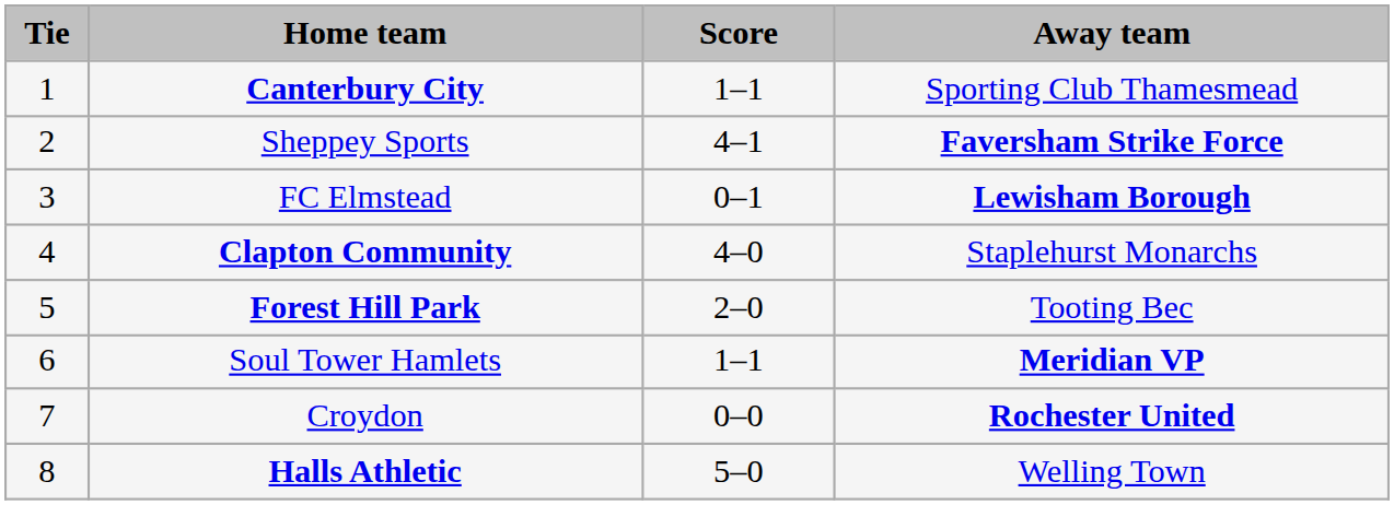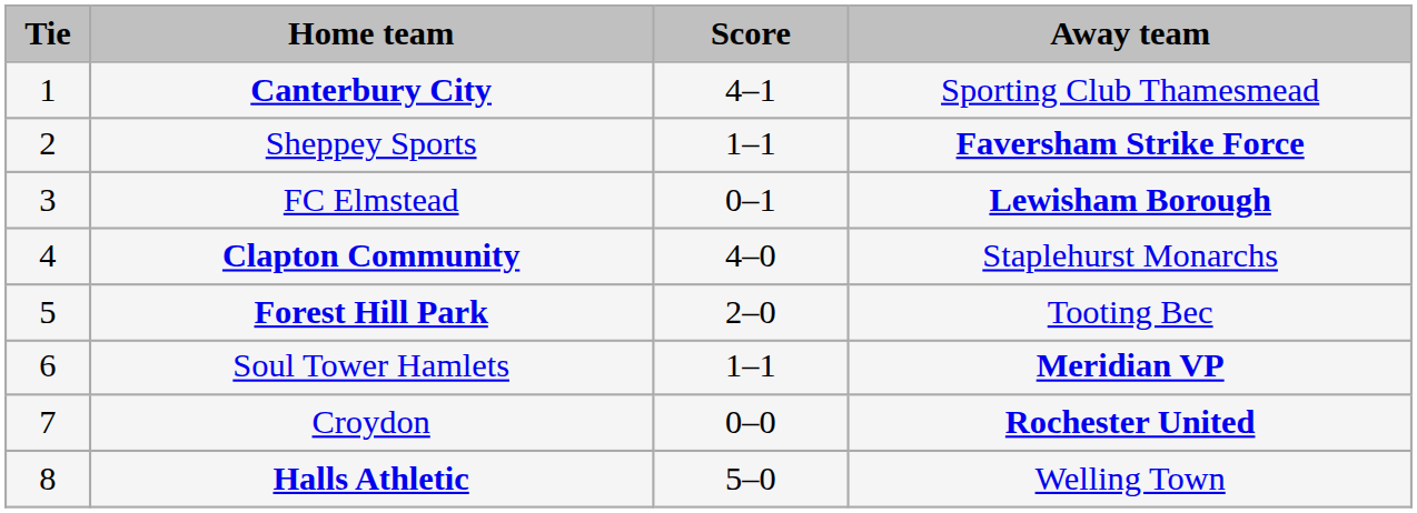Canterbury City | Score: 1–1 -> 4–1
Sheppey Sports | Score: 4–1 -> 1–1
